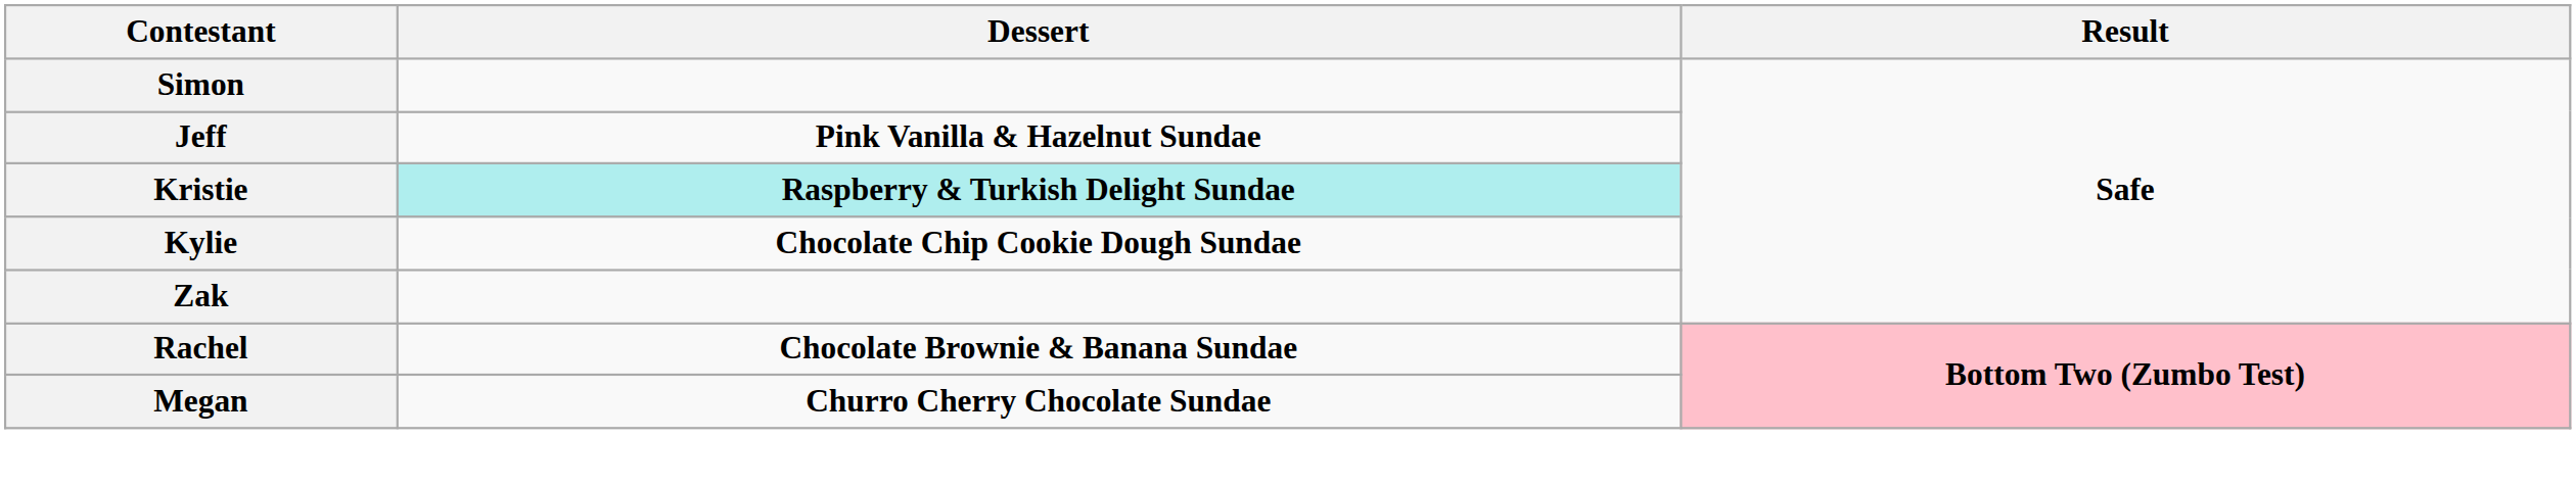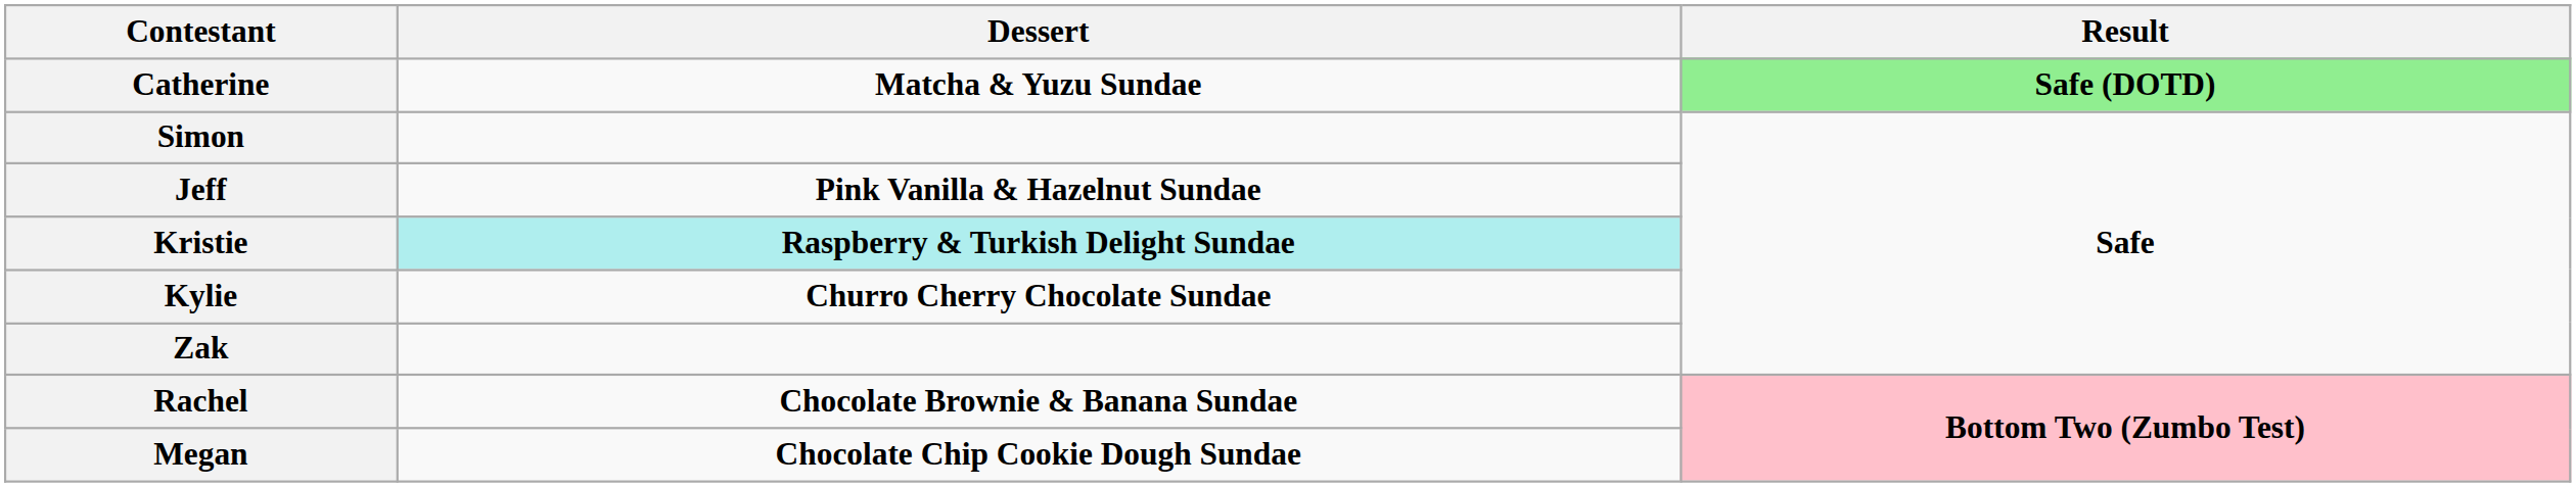+ row: Catherine | Matcha & Yuzu Sundae | Safe (DOTD)
Kylie | Dessert: Chocolate Chip Cookie Dough Sundae -> Churro Cherry Chocolate Sundae
Megan | Dessert: Churro Cherry Chocolate Sundae -> Chocolate Chip Cookie Dough Sundae
